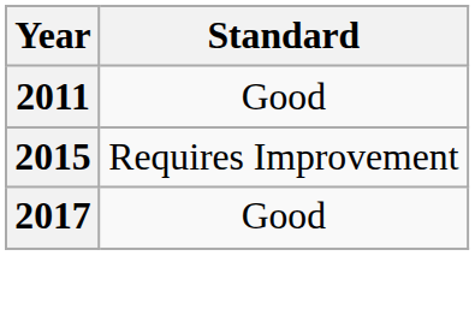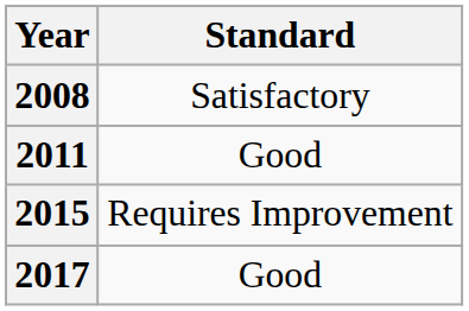+ row: 2008 | Satisfactory
